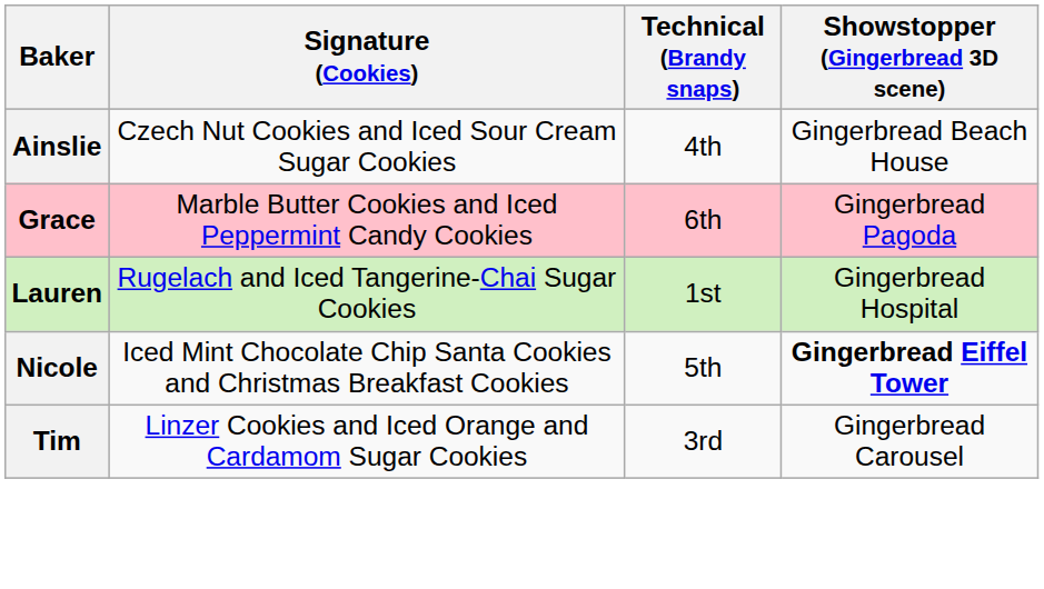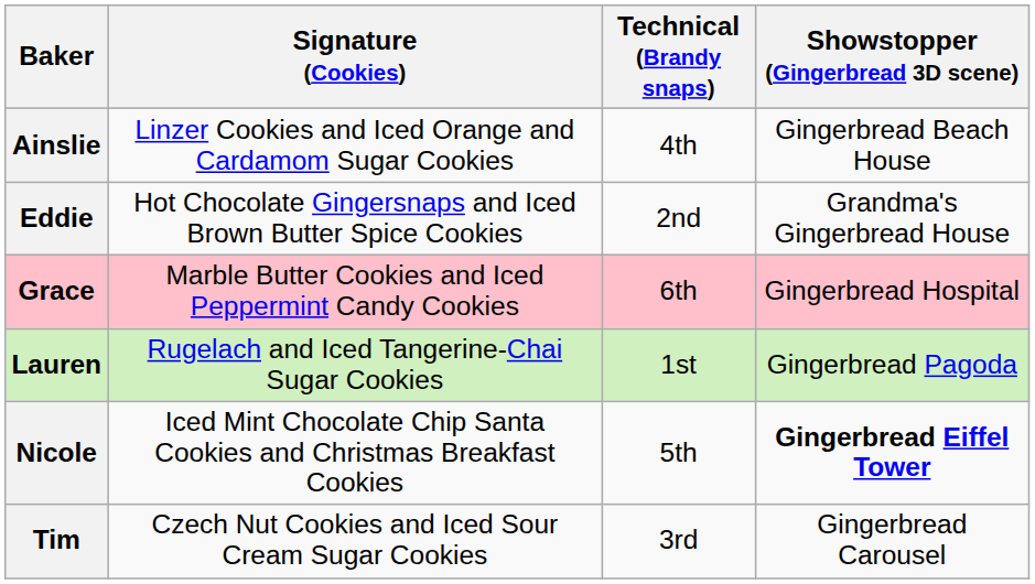Ainslie | Signature (Cookies): Czech Nut Cookies and Iced Sour Cream Sugar Cookies -> Linzer Cookies and Iced Orange and Cardamom Sugar Cookies
+ row: Eddie | Hot Chocolate Gingersnaps and Iced Brown Butter Spice Cookies | 2nd | Grandma's Gingerbread House
Grace | Showstopper (Gingerbread 3D scene): Gingerbread Pagoda -> Gingerbread Hospital
Lauren | Showstopper (Gingerbread 3D scene): Gingerbread Hospital -> Gingerbread Pagoda
Tim | Signature (Cookies): Linzer Cookies and Iced Orange and Cardamom Sugar Cookies -> Czech Nut Cookies and Iced Sour Cream Sugar Cookies
